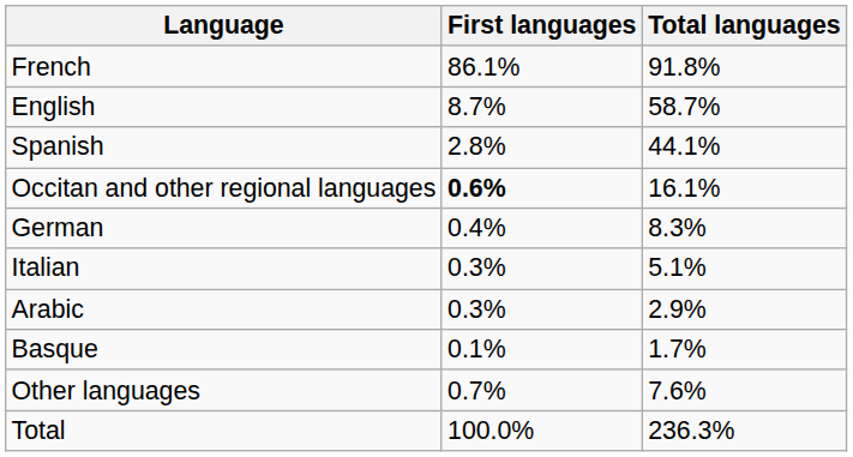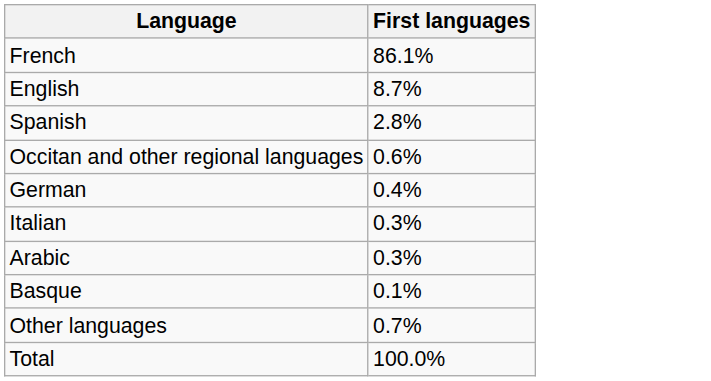- column: Total languages | 91.8% | 58.7% | 44.1% | 16.1% | 8.3% | 5.1% | 2.9% | 1.7% | 7.6% | 236.3%
Occitan and other regional languages | First languages: bold -> normal
